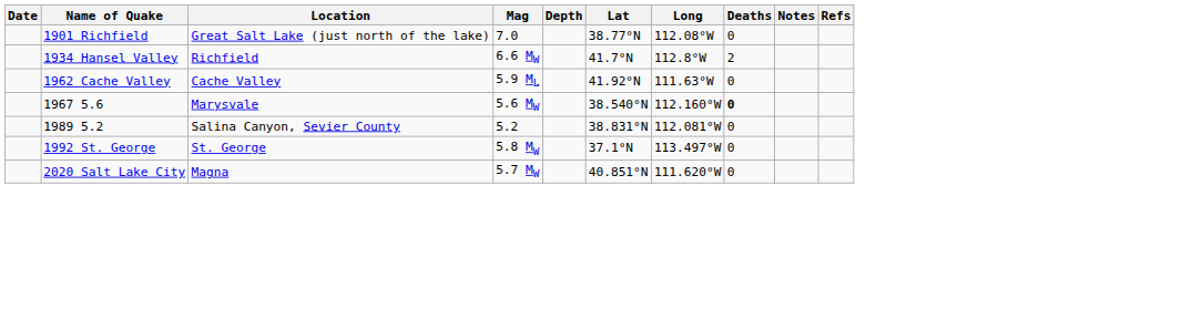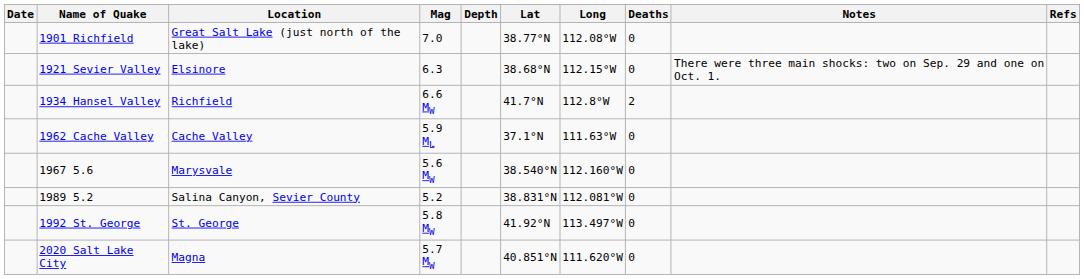+ row: 1921 Sevier Valley | Elsinore | 6.3 | 38.68°N | 112.15°W | 0 | There were three main shocks: two on Sep. 29 and one on Oct. 1.
1962 Cache Valley | Lat: 41.92°N -> 37.1°N
1967 5.6 | Deaths: bold -> normal
1992 St. George | Lat: 37.1°N -> 41.92°N
